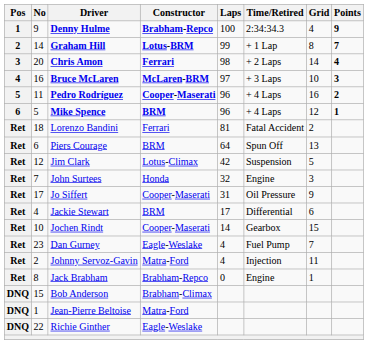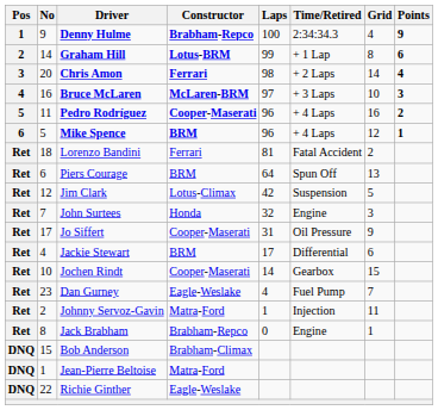Graham Hill | Points: 7 -> 6
Johnny Servoz-Gavin | Laps: 4 -> 1
